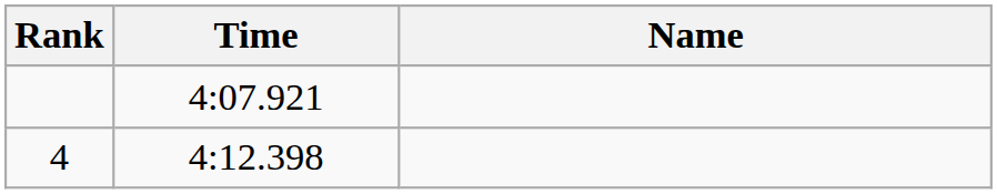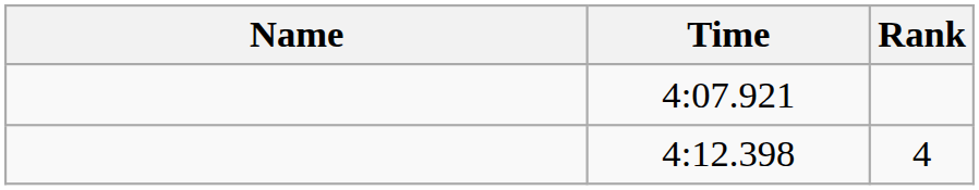columns swapped: Name <-> Rank
